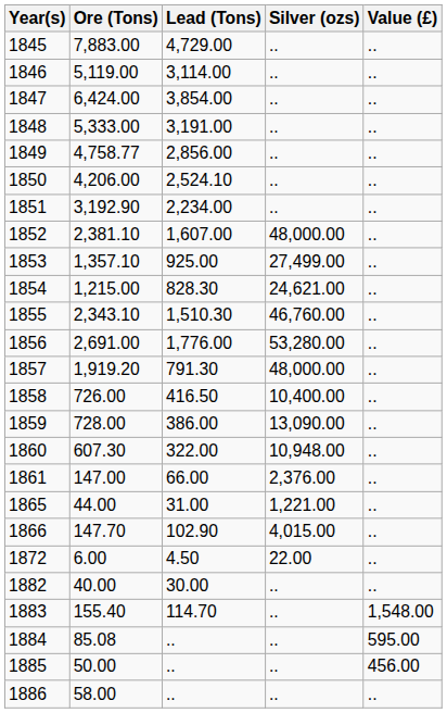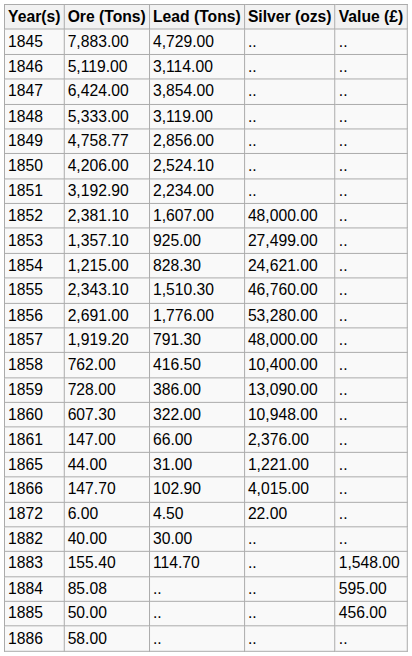1848 | Lead (Tons): 3,191.00 -> 3,119.00
1858 | Ore (Tons): 726.00 -> 762.00
